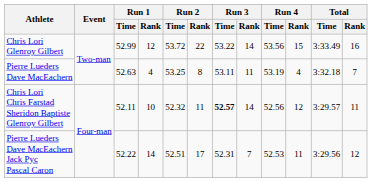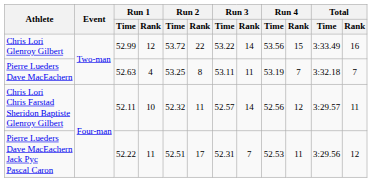Pierre Lueders Dave MacEachern | Run 4 / Rank: 4 -> 7
Chris Lori Chris Farstad Sheridon Baptiste Glenroy Gilbert | Run 3 / Time: bold -> normal
Pierre Lueders Dave MacEachern Jack Pyc Pascal Caron | Run 1 / Rank: 14 -> 11
